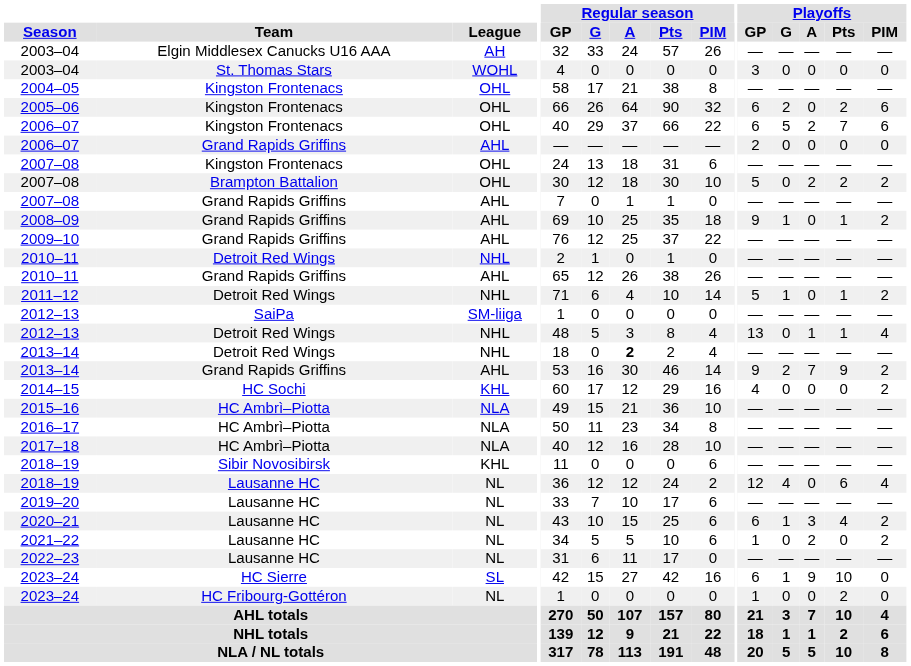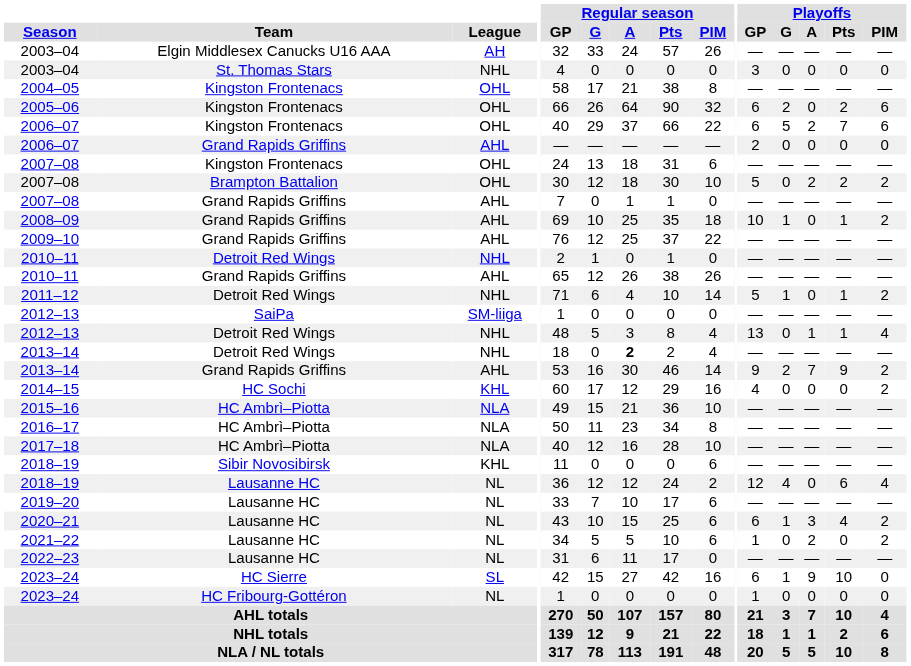2003–04 / St. Thomas Stars | League: WOHL -> NHL
2008–09 | Playoffs / GP: 9 -> 10
2023–24 / HC Fribourg-Gottéron | Playoffs / Pts: 2 -> 0
